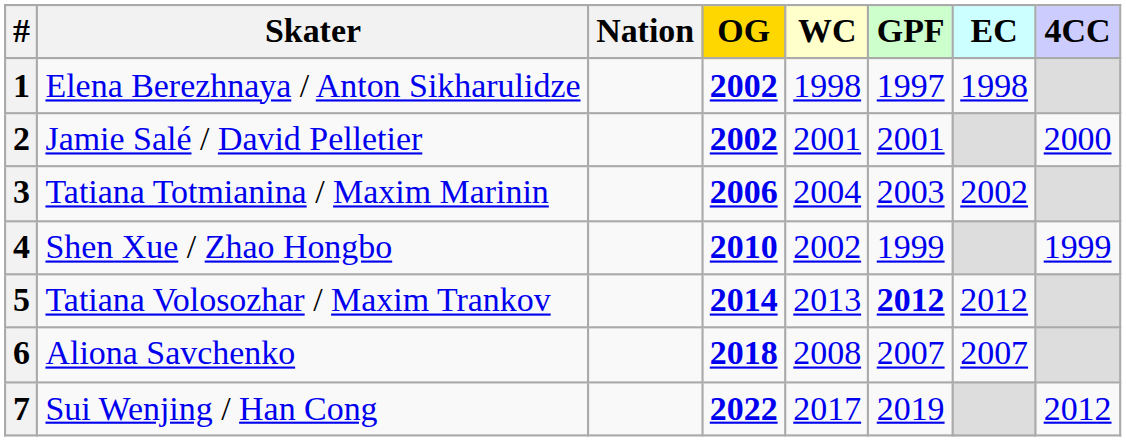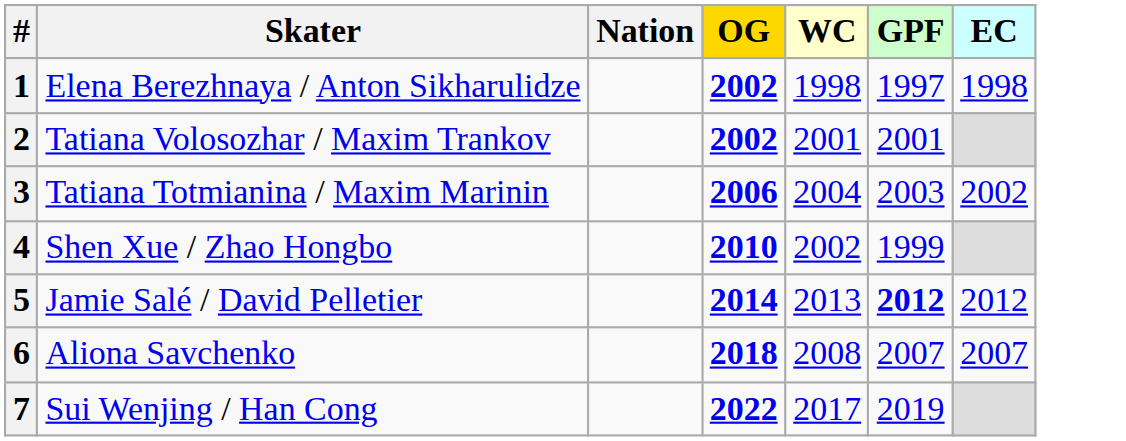- column: 4CC | 2000 | 1999 | 2012
2 | Skater: Jamie Salé / David Pelletier -> Tatiana Volosozhar / Maxim Trankov
5 | Skater: Tatiana Volosozhar / Maxim Trankov -> Jamie Salé / David Pelletier
